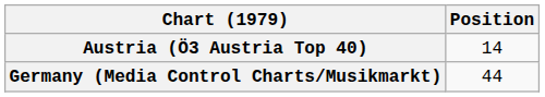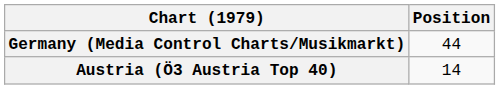rows swapped: Austria (Ö3 Austria Top 40) <-> Germany (Media Control Charts/Musikmarkt)
